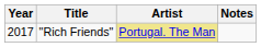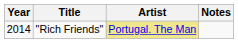"Rich Friends" | Year: 2017 -> 2014
